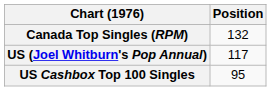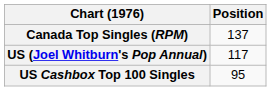Canada Top Singles (RPM) | Position: 132 -> 137
